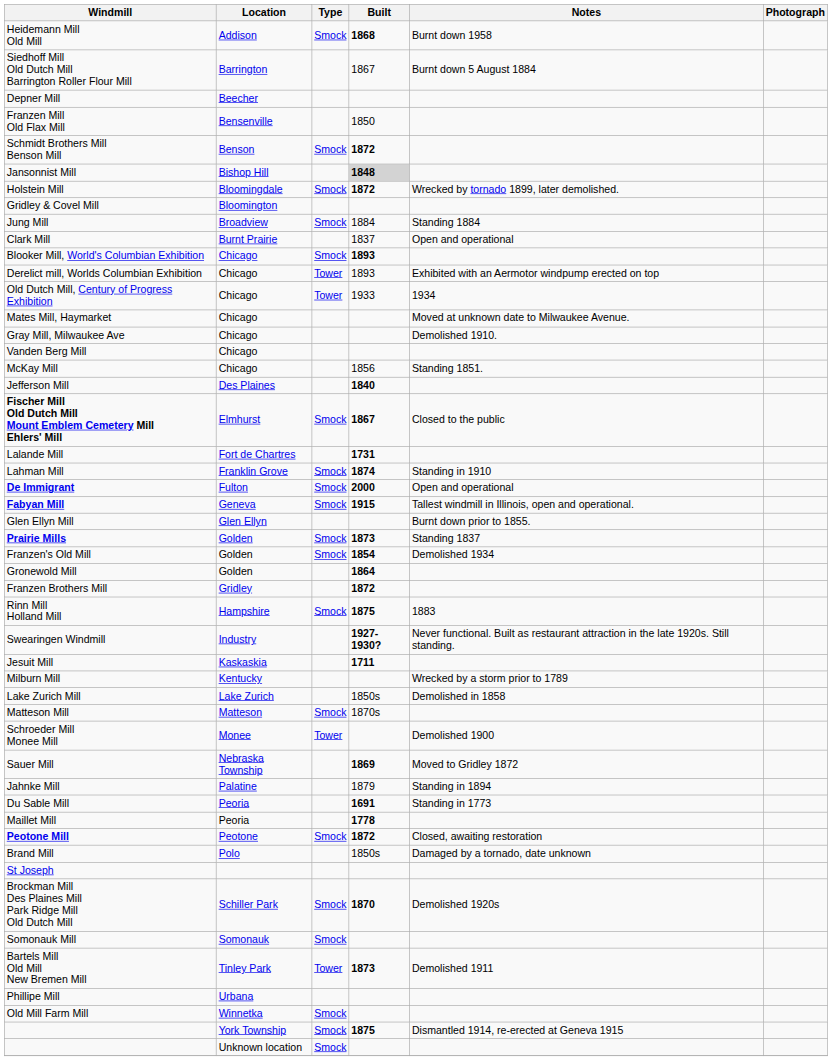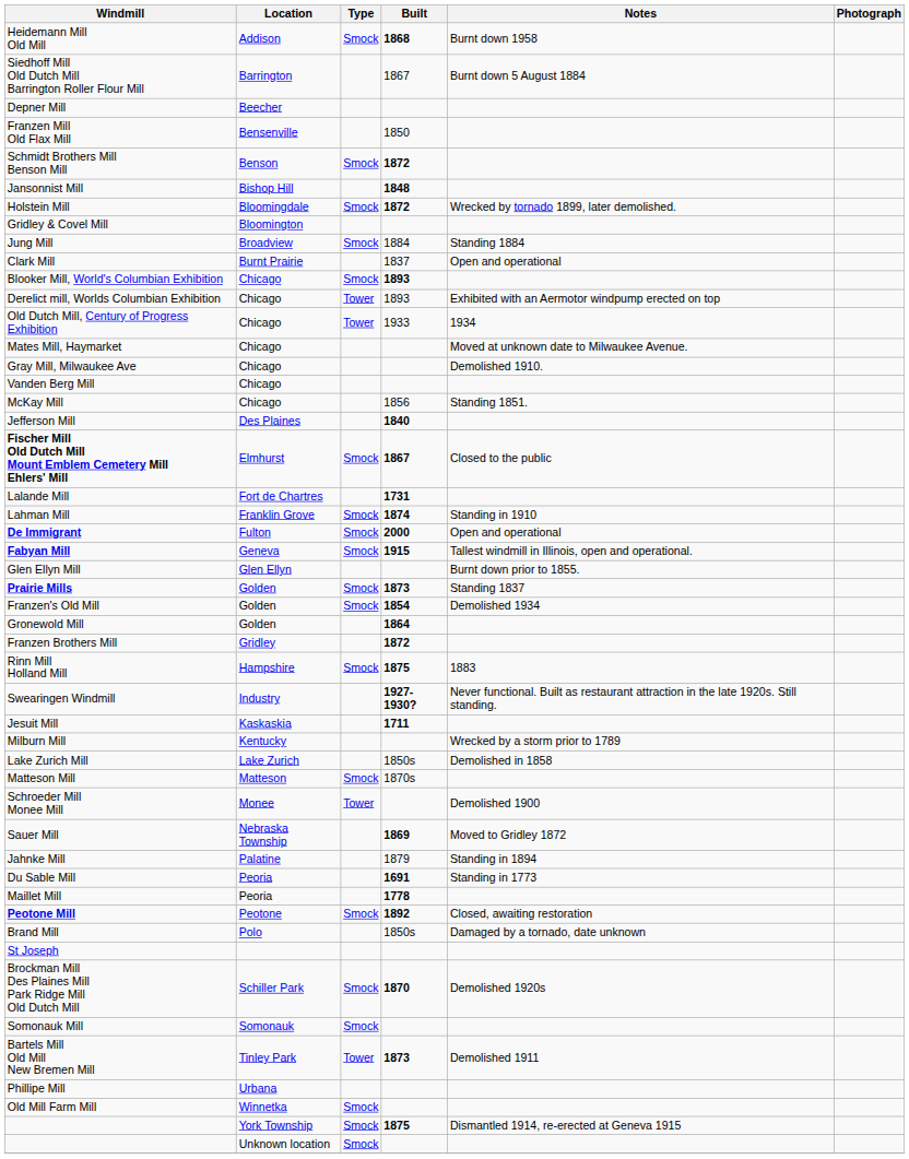Jansonnist Mill | Built: lightgrey background -> no background
Peotone Mill | Built: 1872 -> 1892
